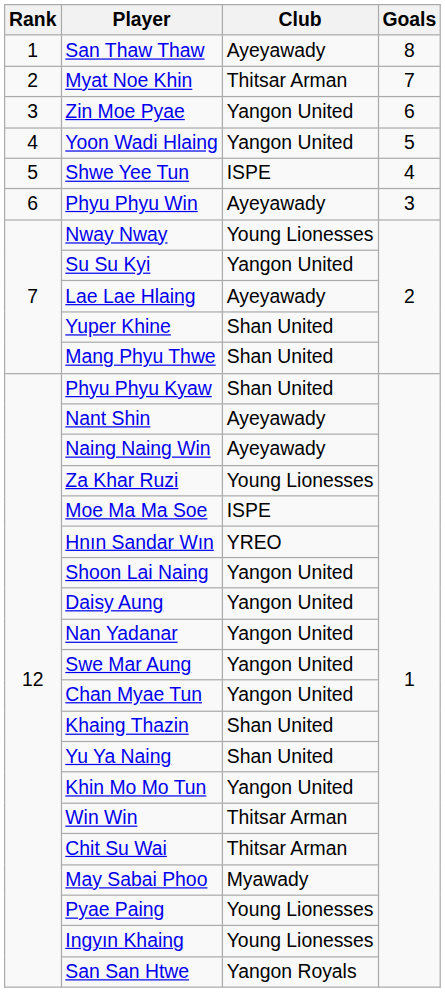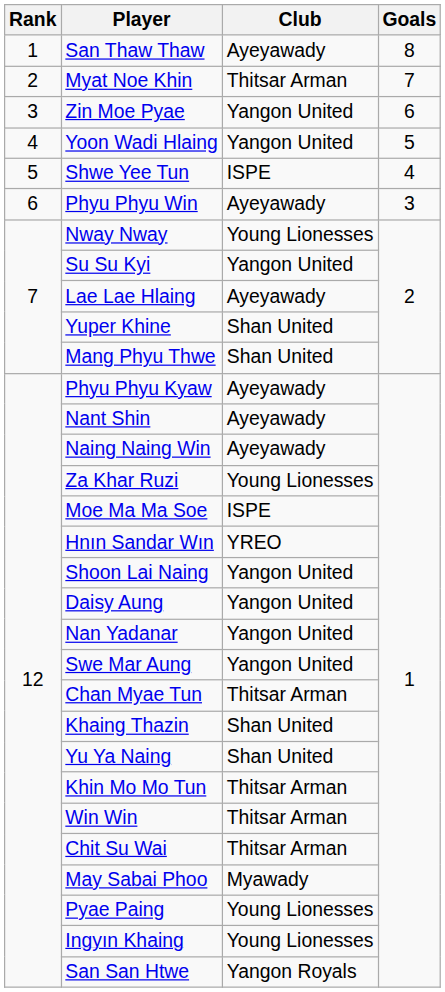Phyu Phyu Kyaw | Club: Shan United -> Ayeyawady
Chan Myae Tun | Club: Yangon United -> Thitsar Arman
Khin Mo Mo Tun | Club: Yangon United -> Thitsar Arman
